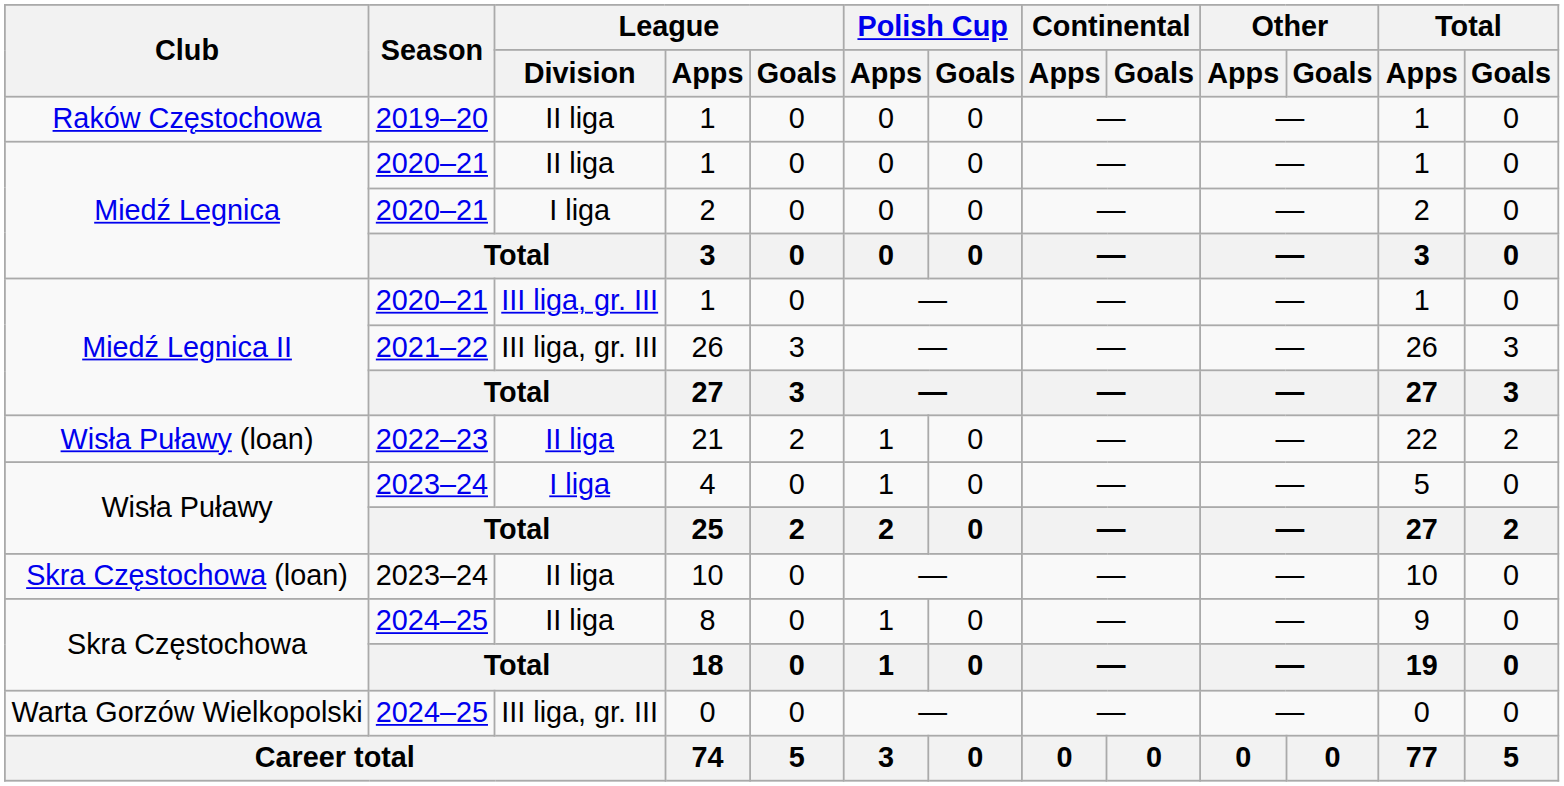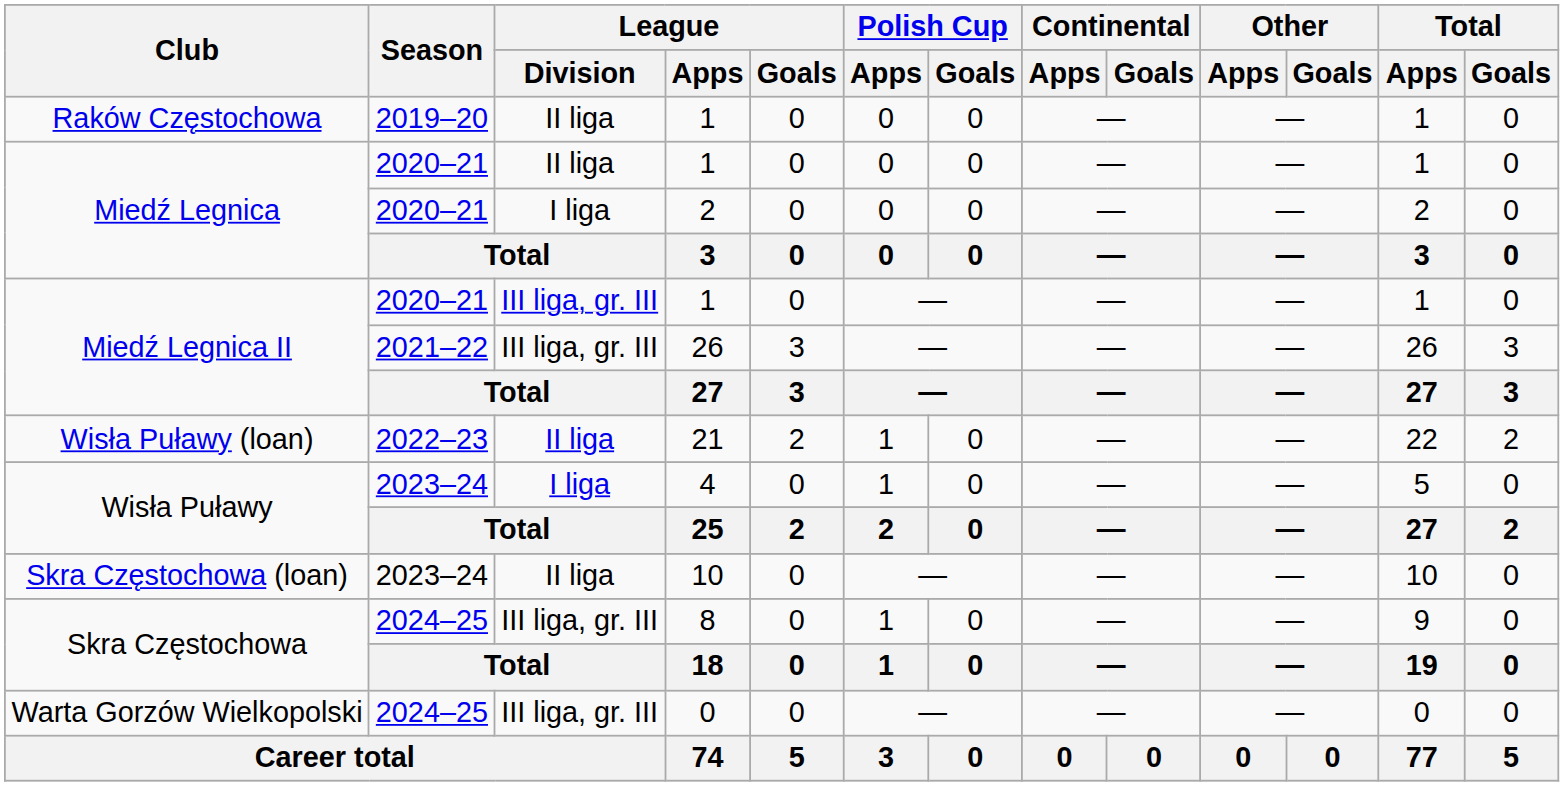Skra Częstochowa / 8 | League / Division: II liga -> III liga, gr. III
